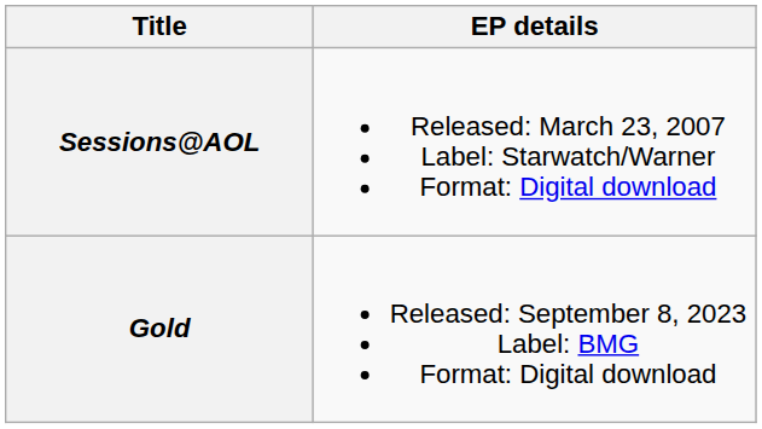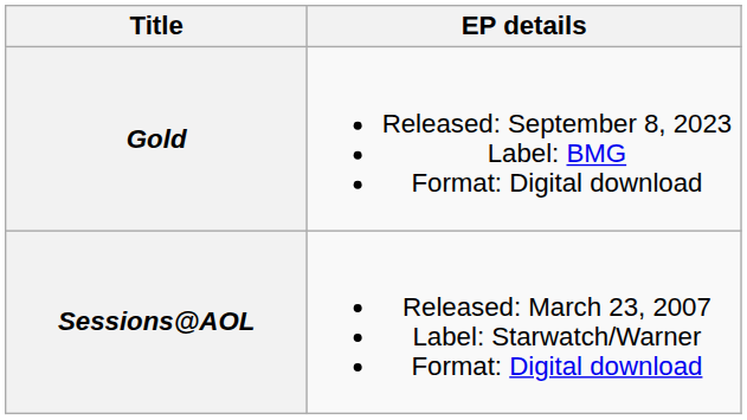rows swapped: Sessions@AOL <-> Gold
